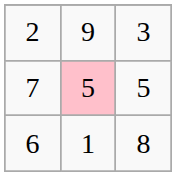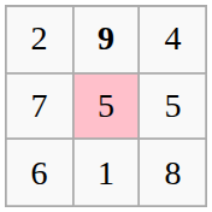2 | column 2: normal -> bold
2 | column 3: 3 -> 4
